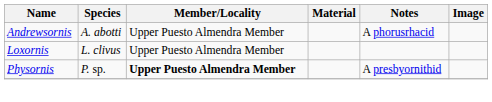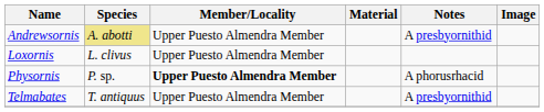Andrewsornis | Species: no background -> khaki background
Andrewsornis | Notes: A phorusrhacid -> A presbyornithid
Physornis | Notes: A presbyornithid -> A phorusrhacid
+ row: Telmabates | T. antiquus | Upper Puesto Almendra Member | A presbyornithid
